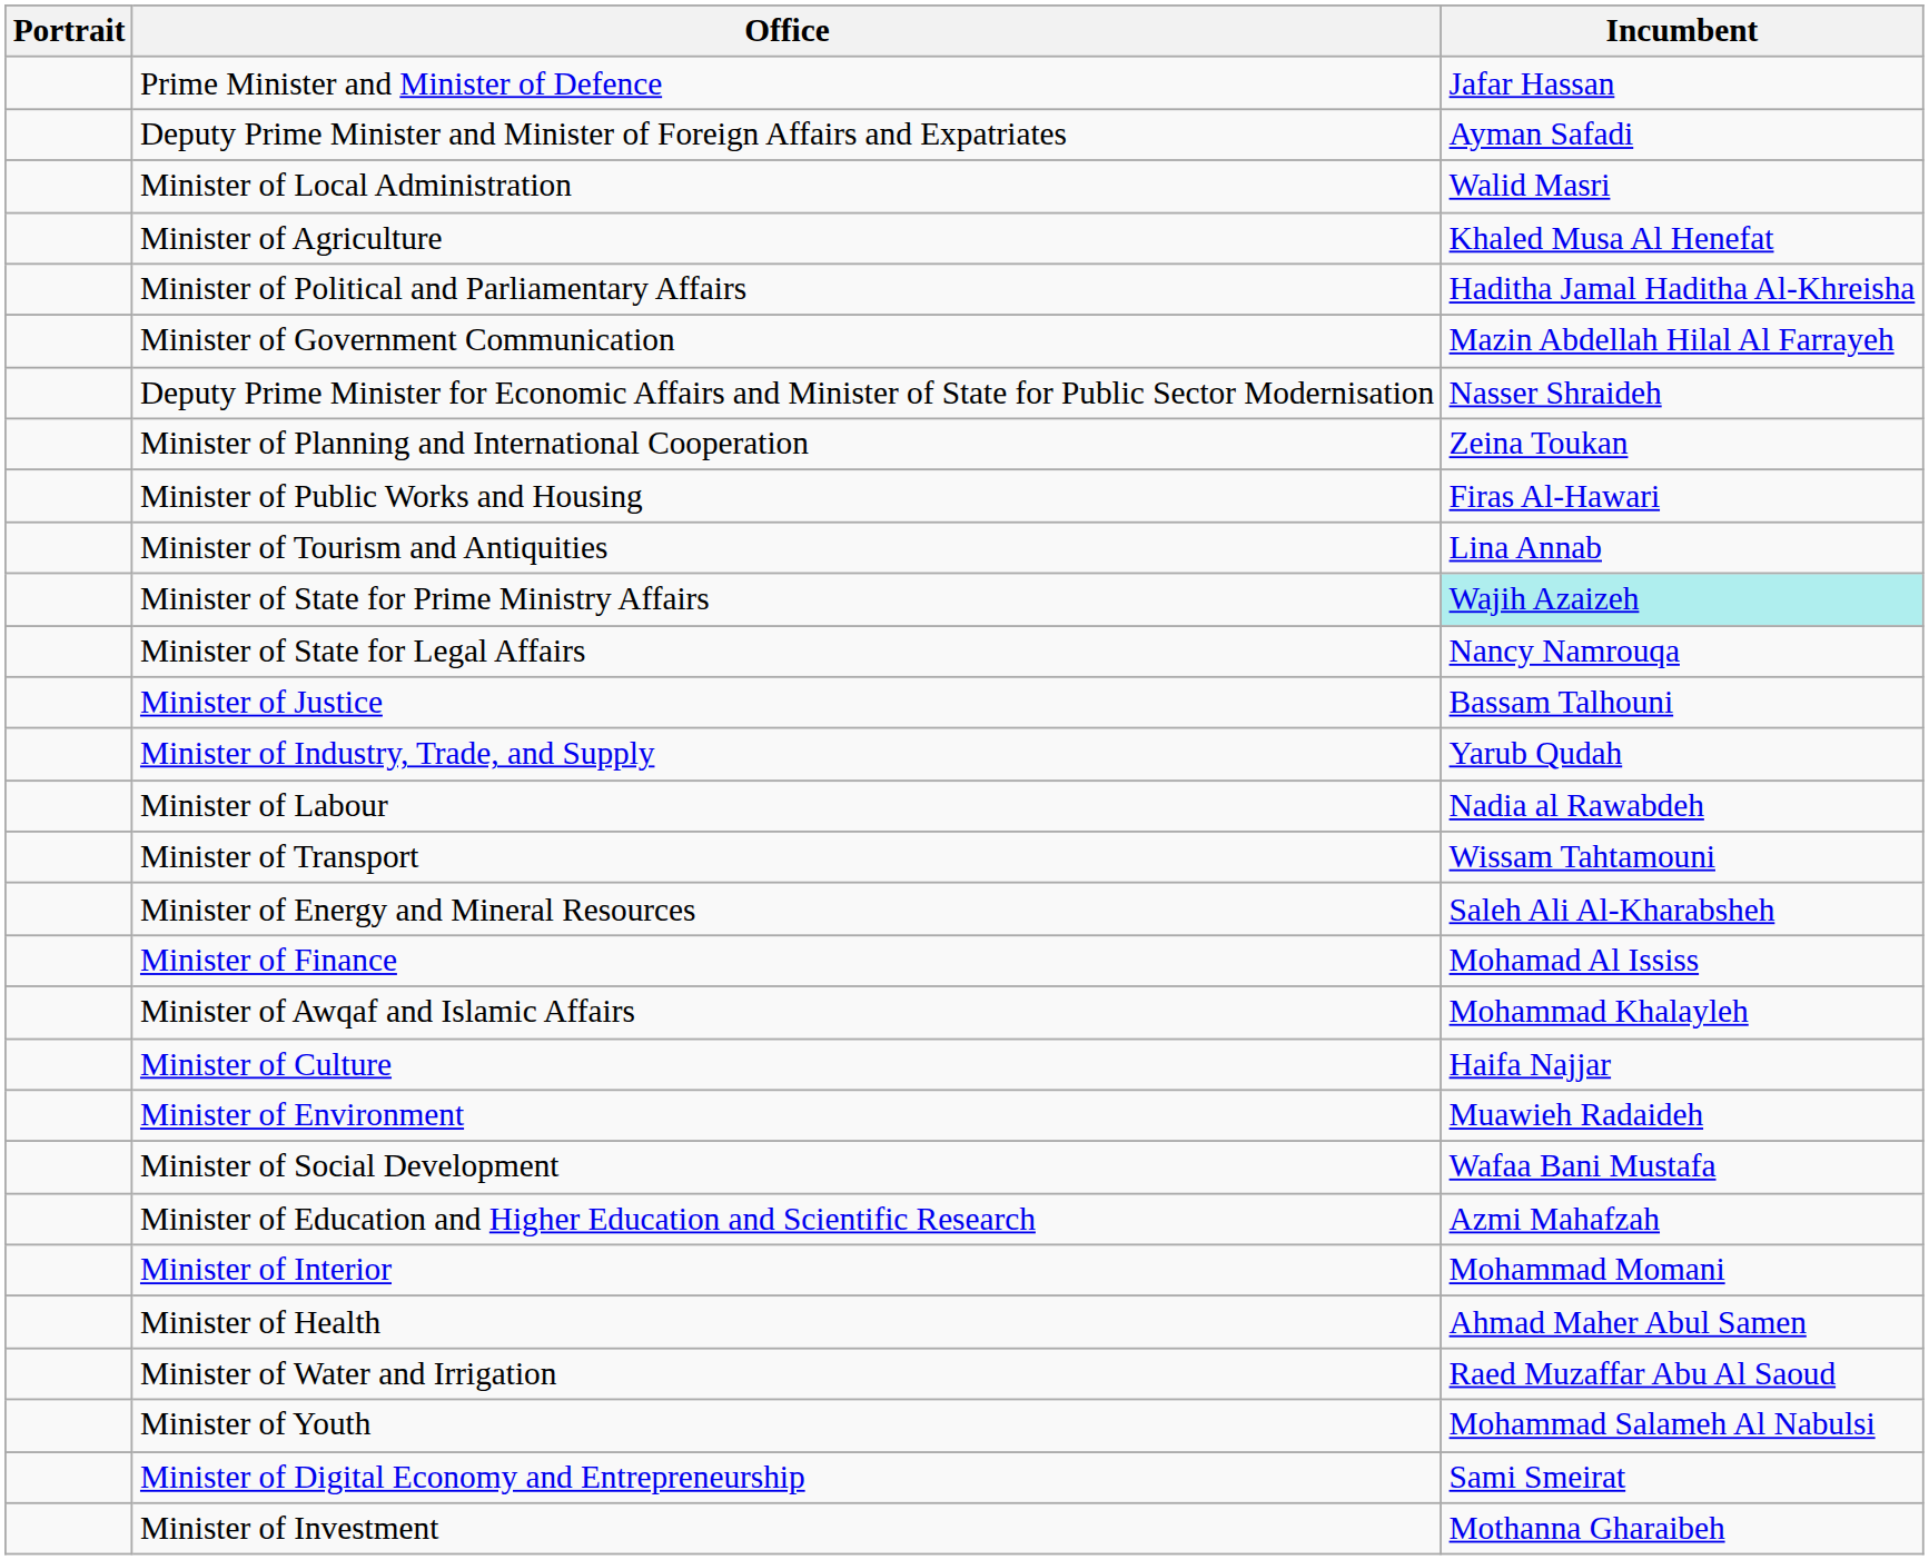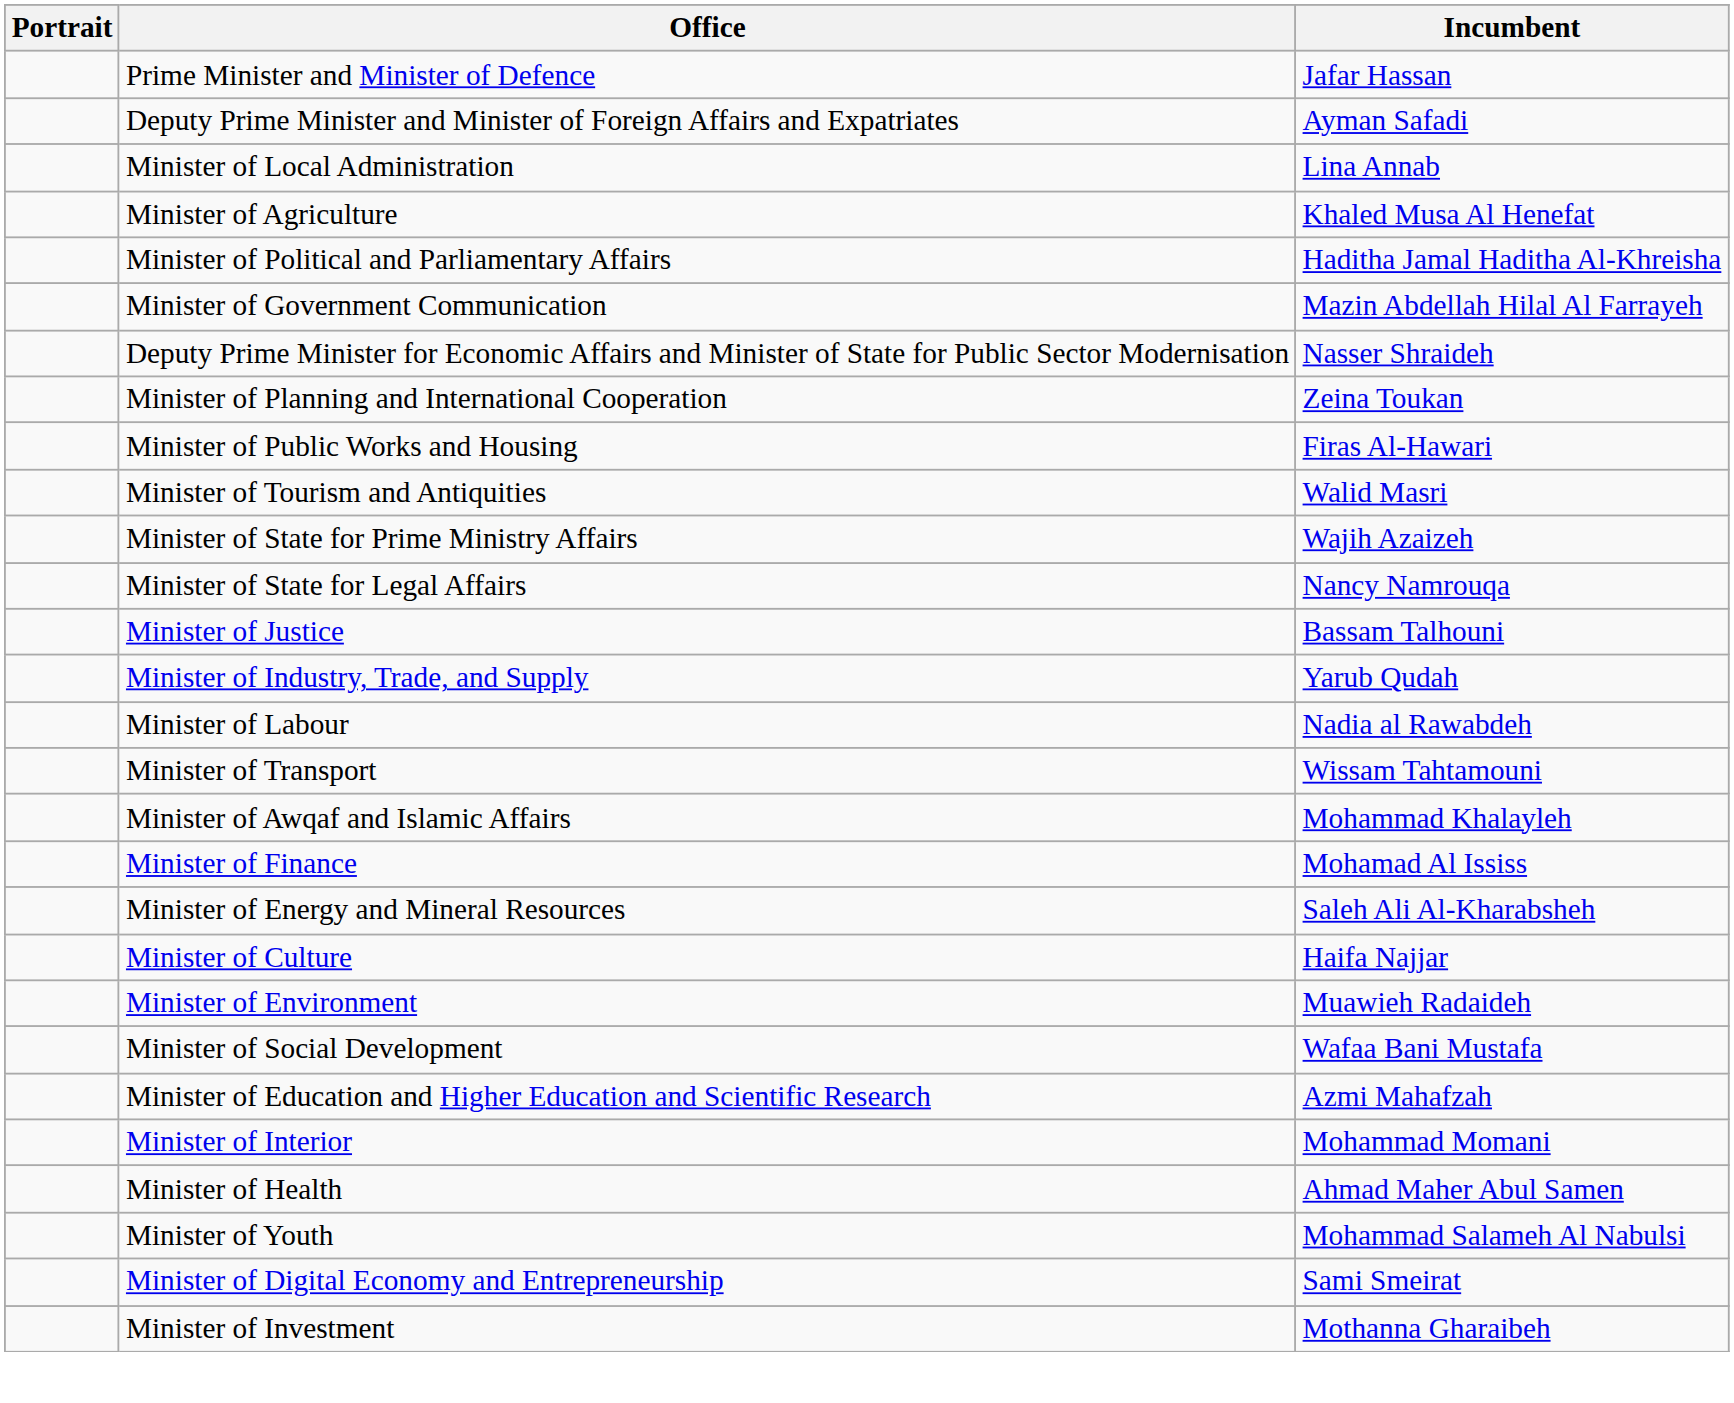Minister of Local Administration | Incumbent: Walid Masri -> Lina Annab
Minister of Tourism and Antiquities | Incumbent: Lina Annab -> Walid Masri
Minister of State for Prime Ministry Affairs | Incumbent: paleturquoise background -> no background
rows swapped: Minister of Energy and Mineral Resources <-> Minister of Awqaf and Islamic Affairs
- row: Minister of Water and Irrigation | Raed Muzaffar Abu Al Saoud
